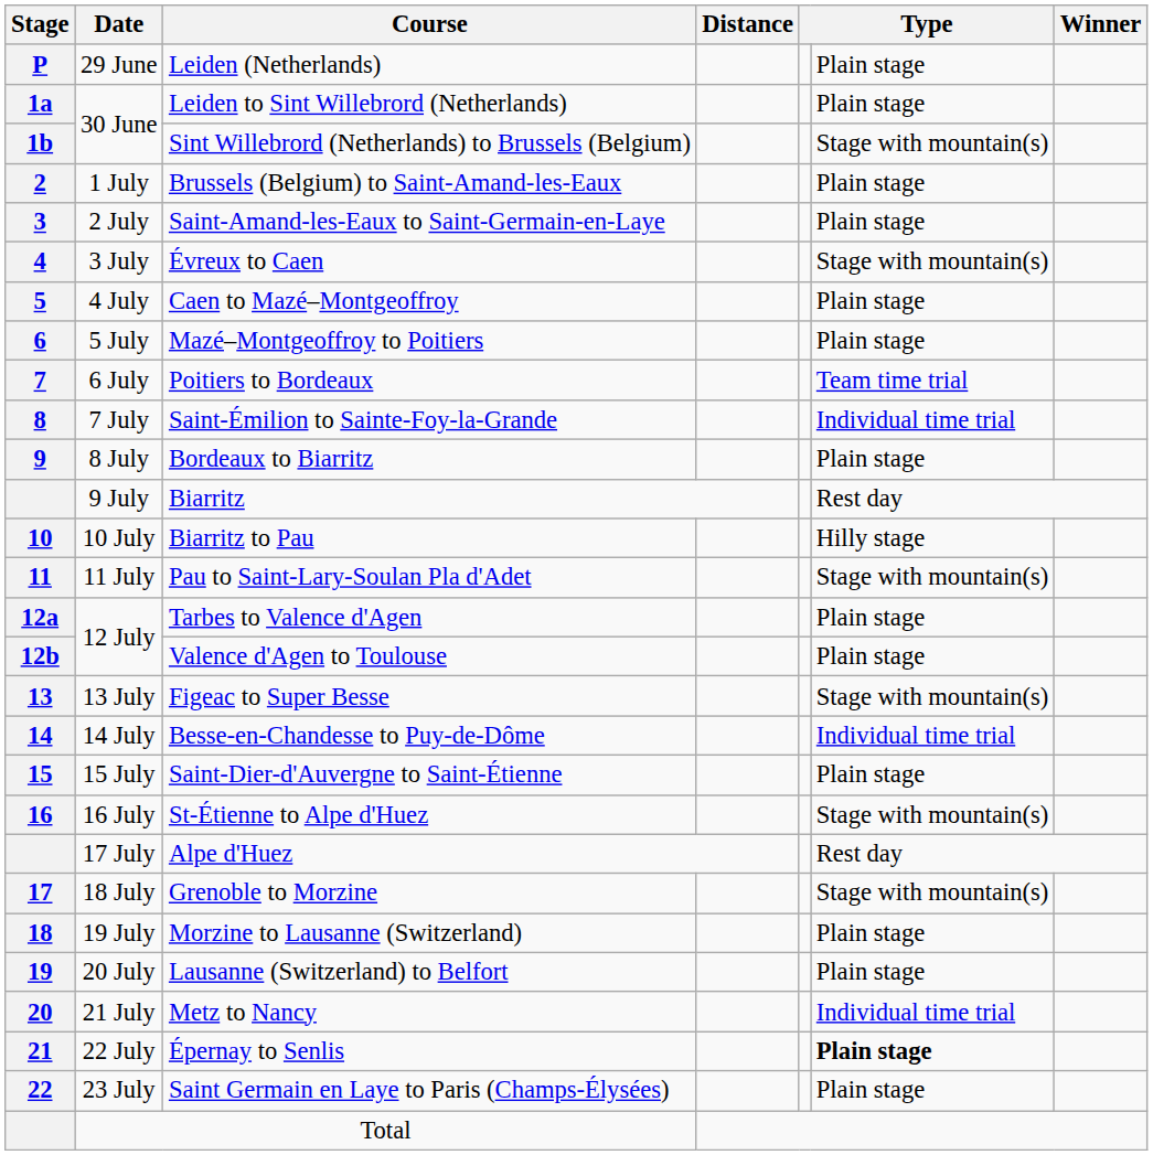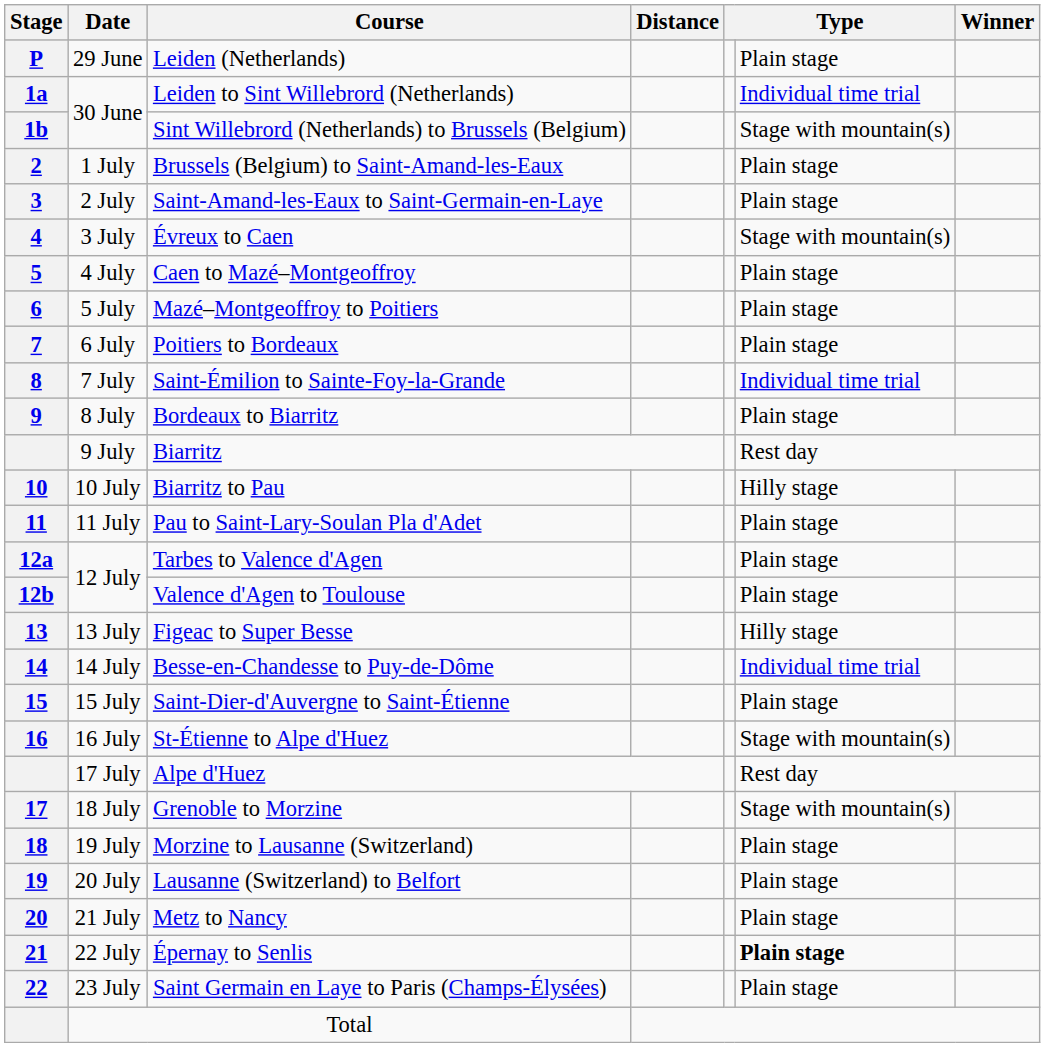Leiden to Sint Willebrord (Netherlands) | column 6: Plain stage -> Individual time trial
Poitiers to Bordeaux | column 6: Team time trial -> Plain stage
Pau to Saint-Lary-Soulan Pla d'Adet | column 6: Stage with mountain(s) -> Plain stage
Figeac to Super Besse | column 6: Stage with mountain(s) -> Hilly stage
Metz to Nancy | column 6: Individual time trial -> Plain stage
